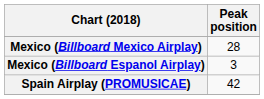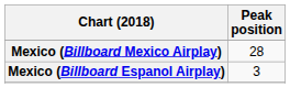- row: Spain Airplay (PROMUSICAE) | 42
